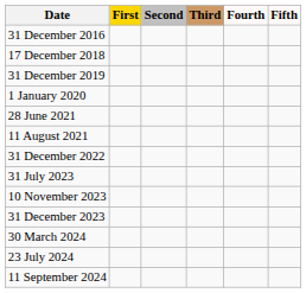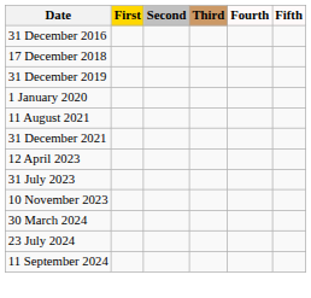- row: 28 June 2021
+ row: 31 December 2021
- row: 31 December 2022
+ row: 12 April 2023
- row: 31 December 2023
